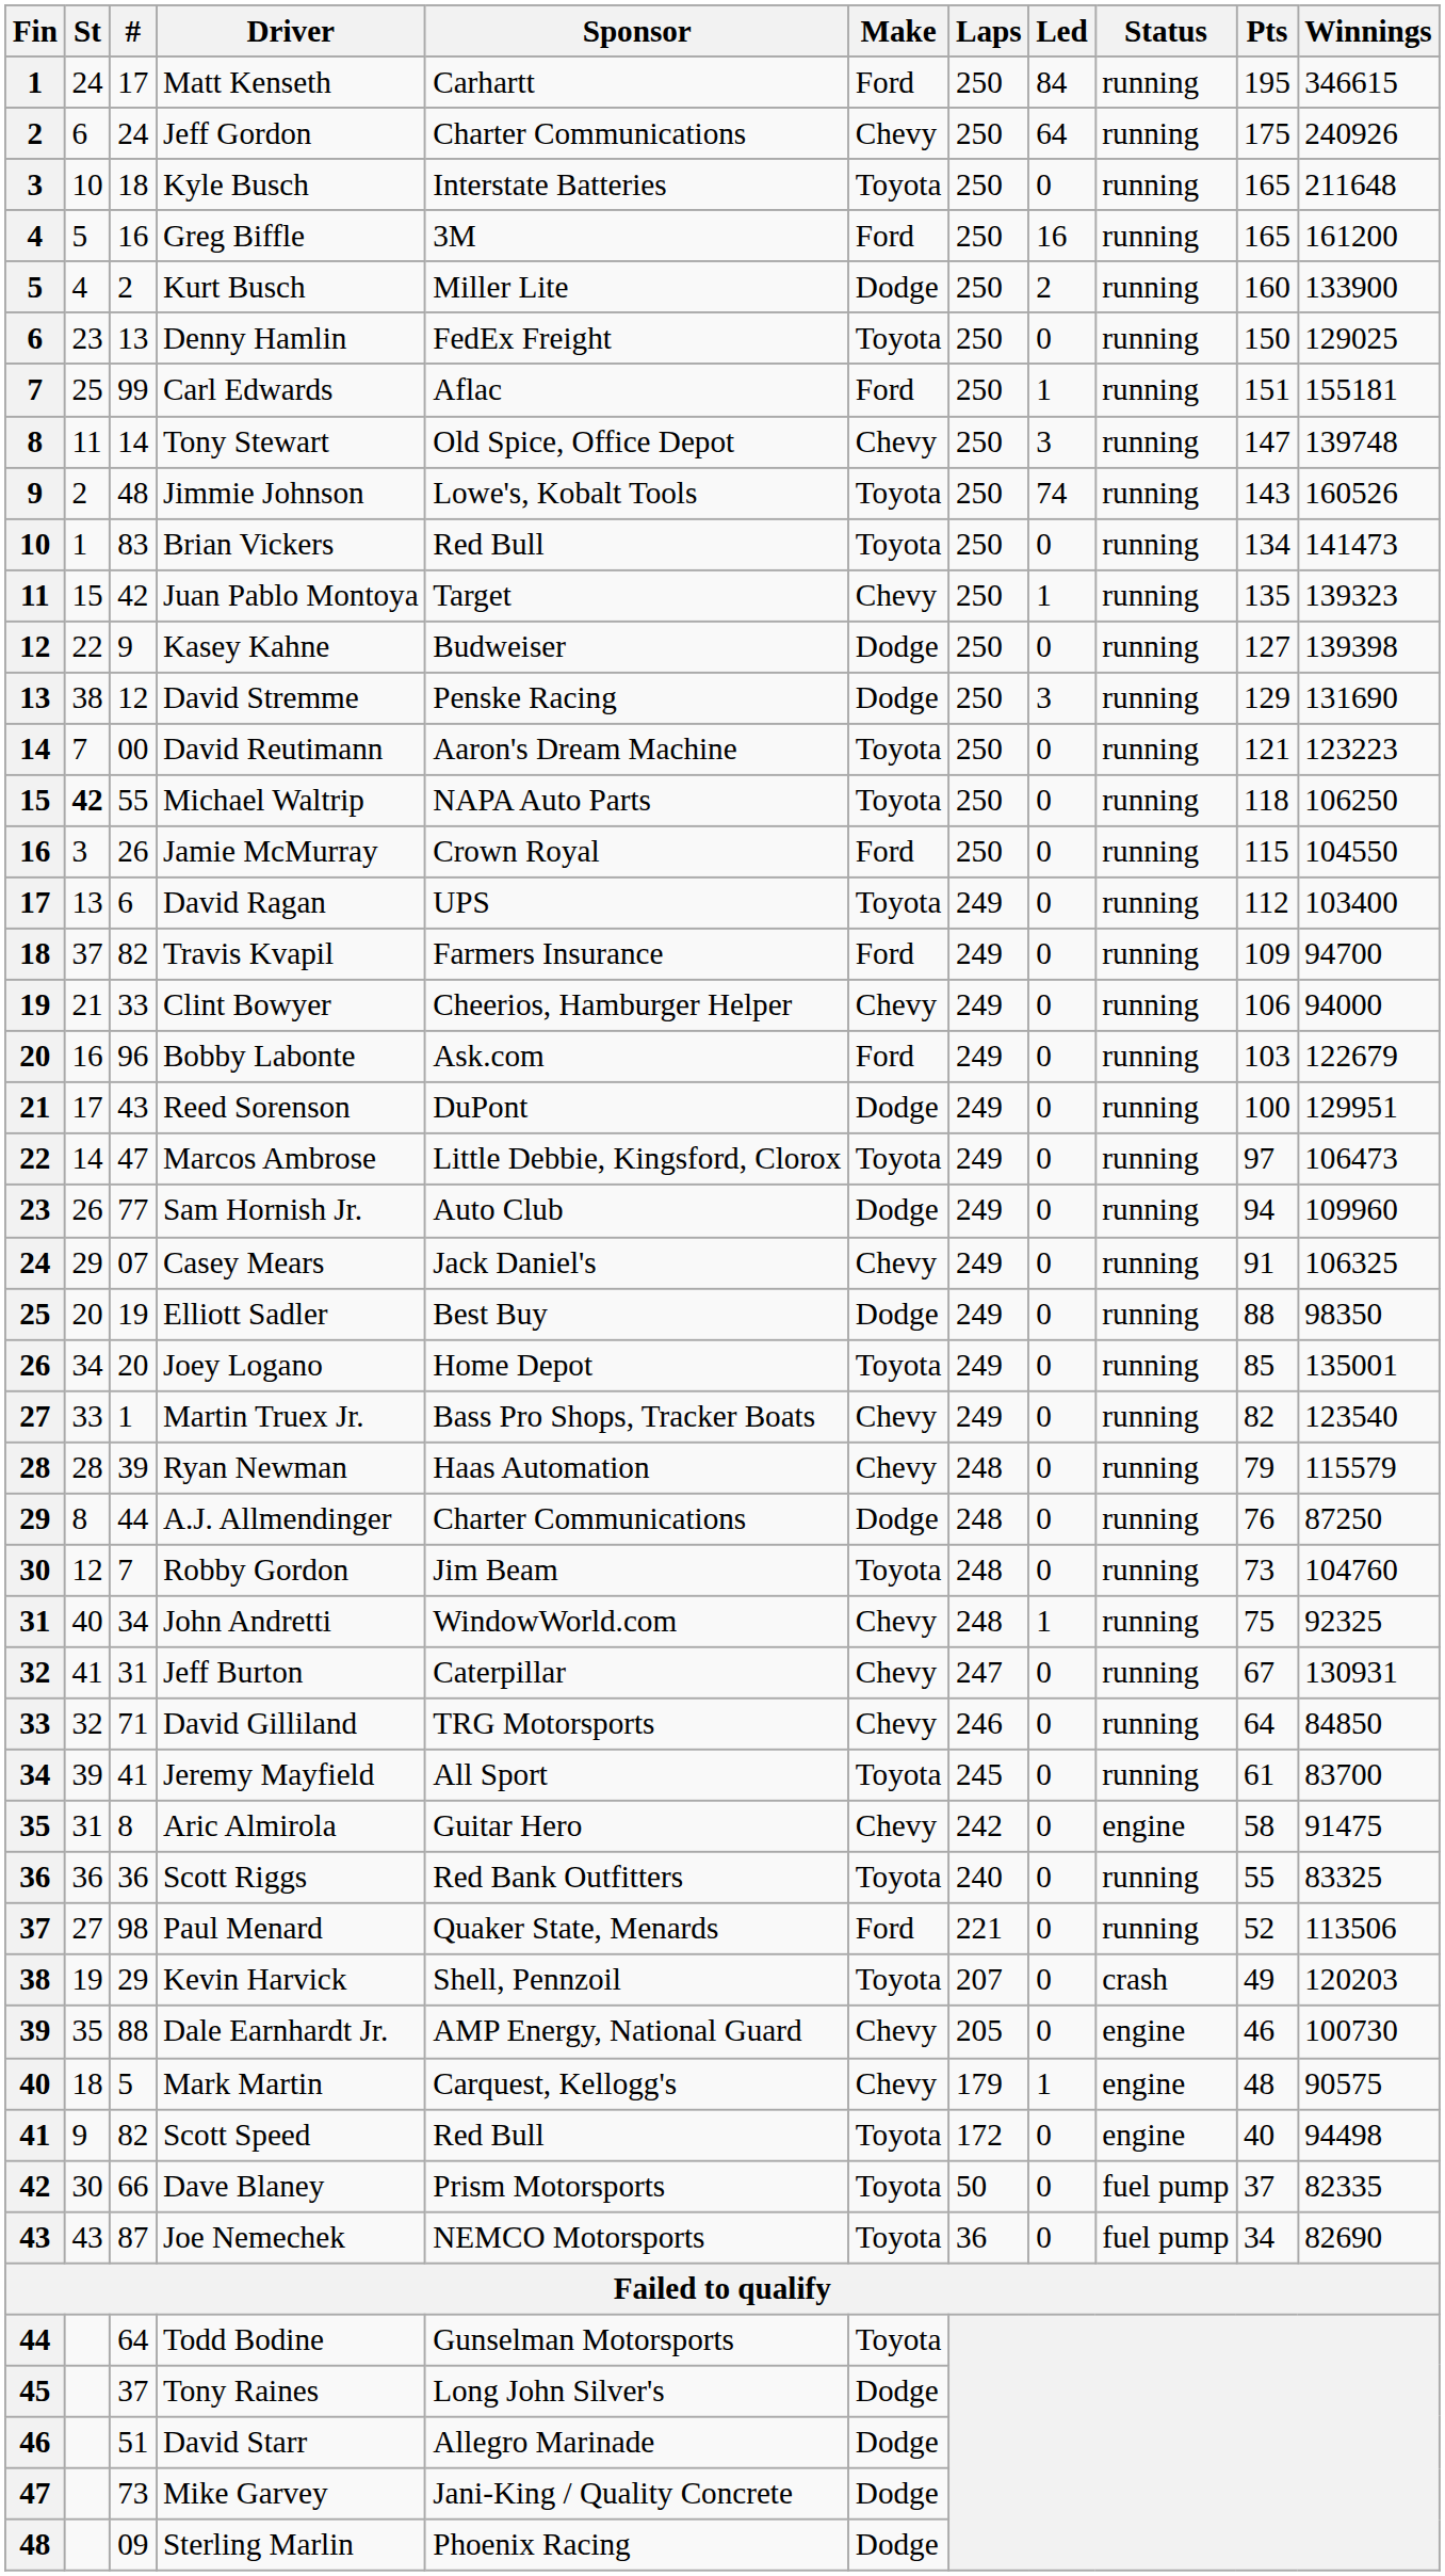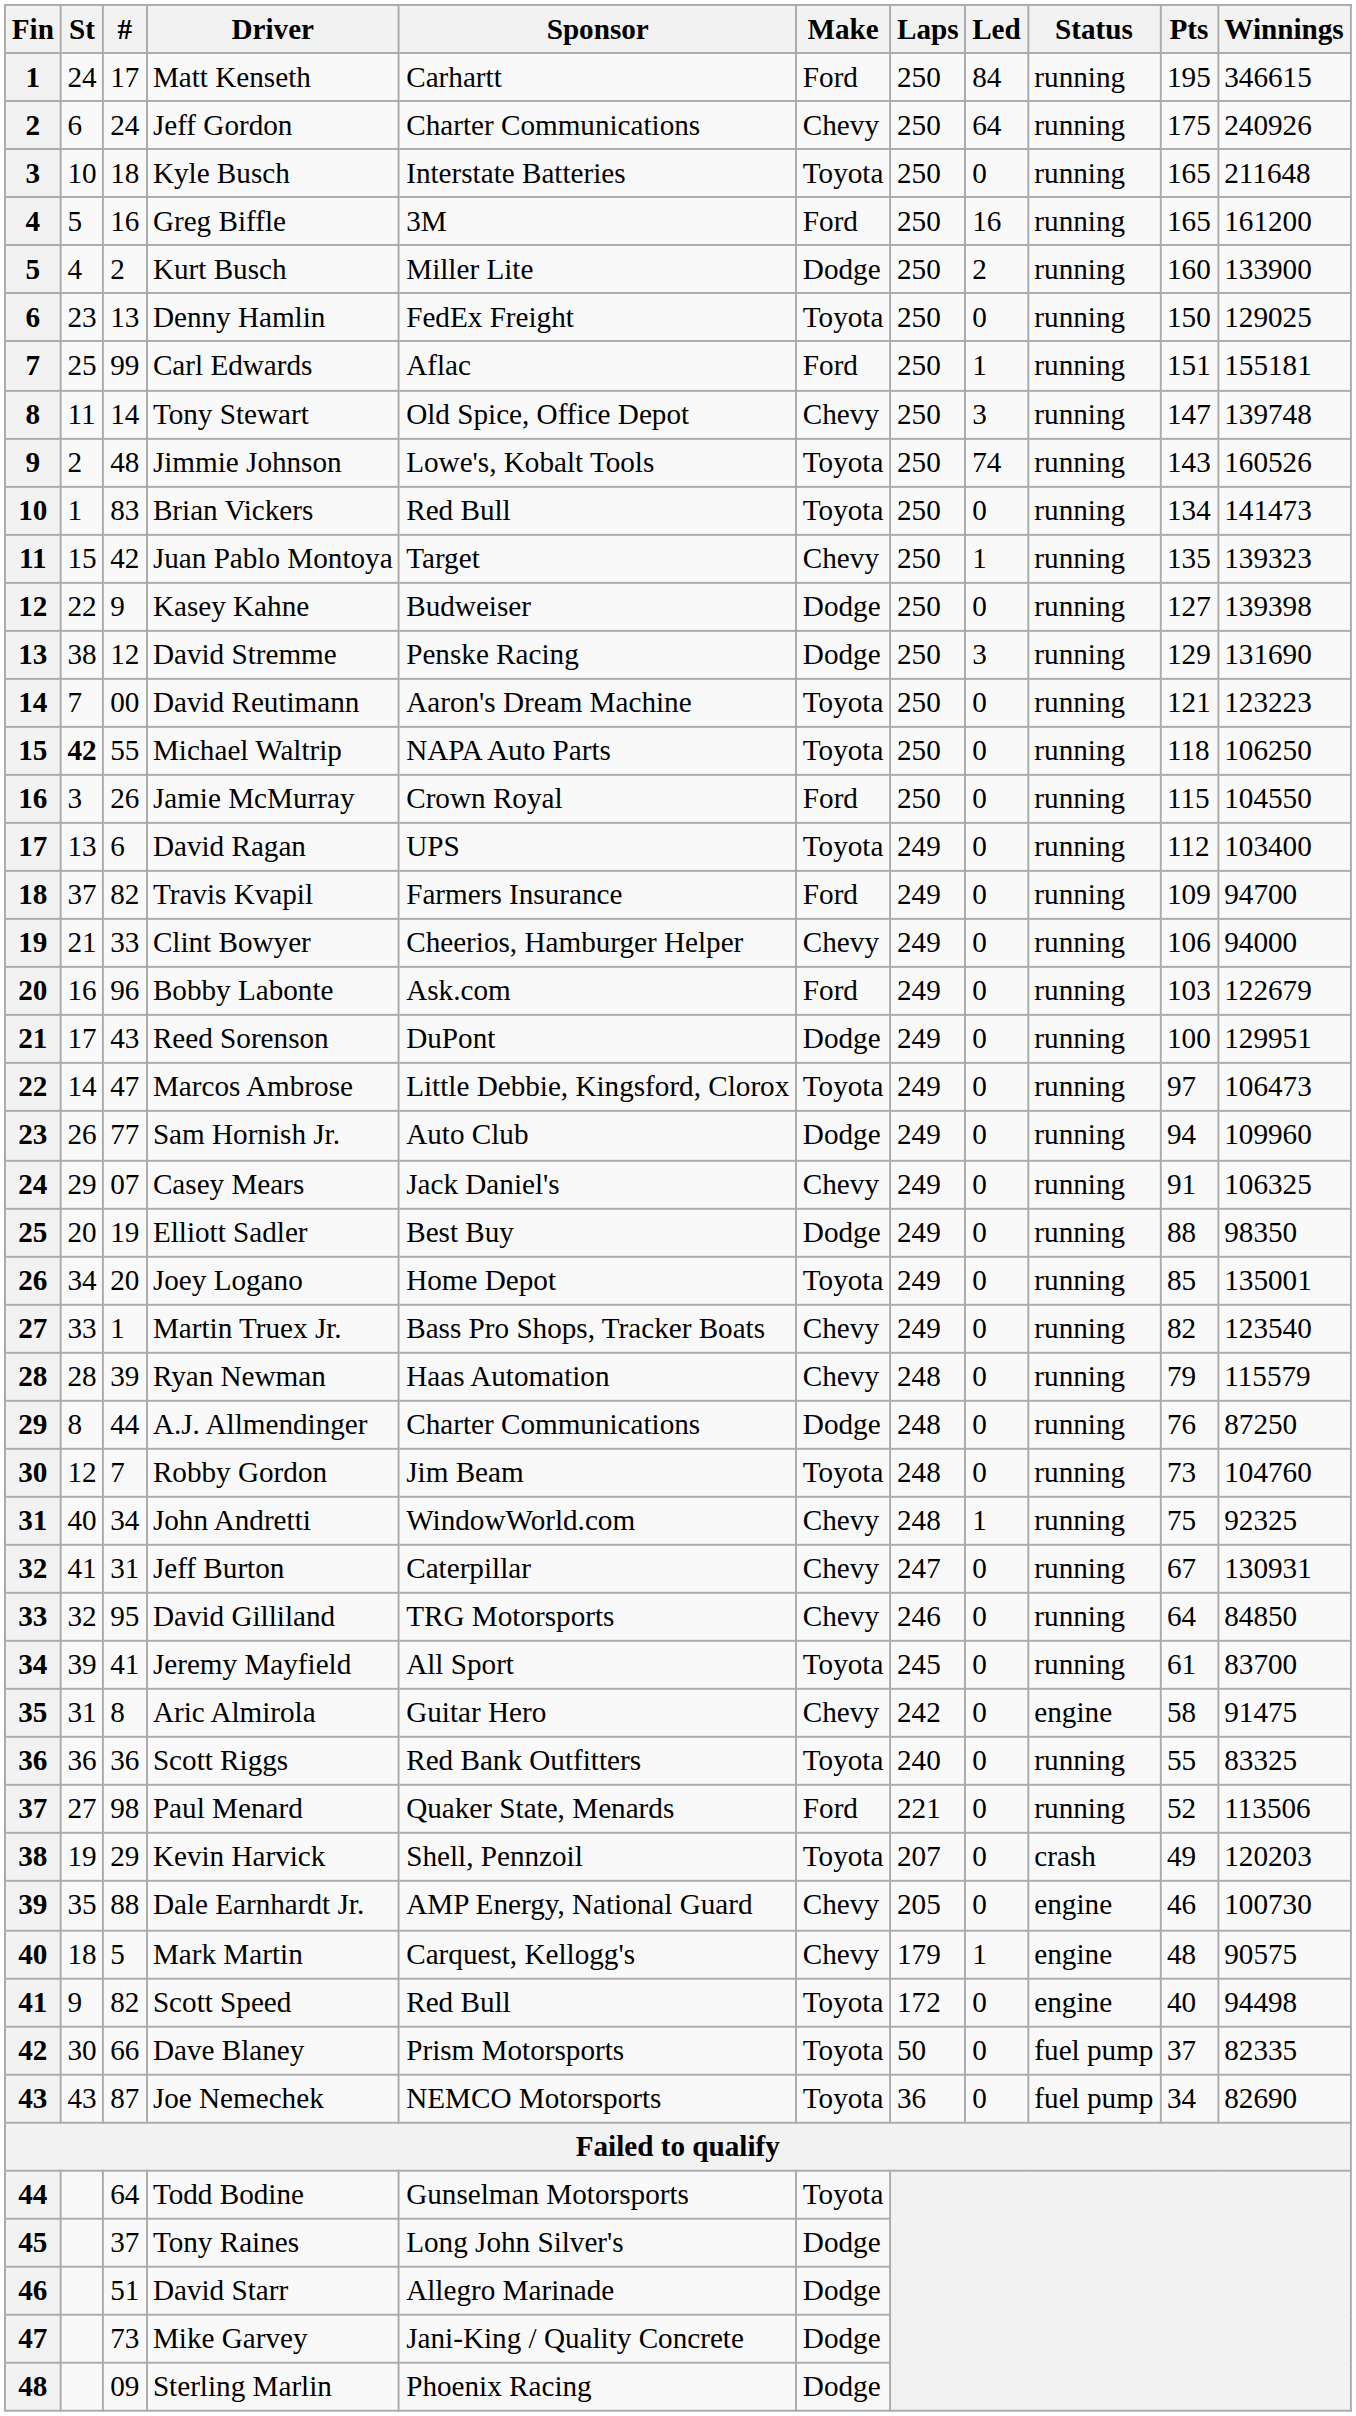David Gilliland | #: 71 -> 95
